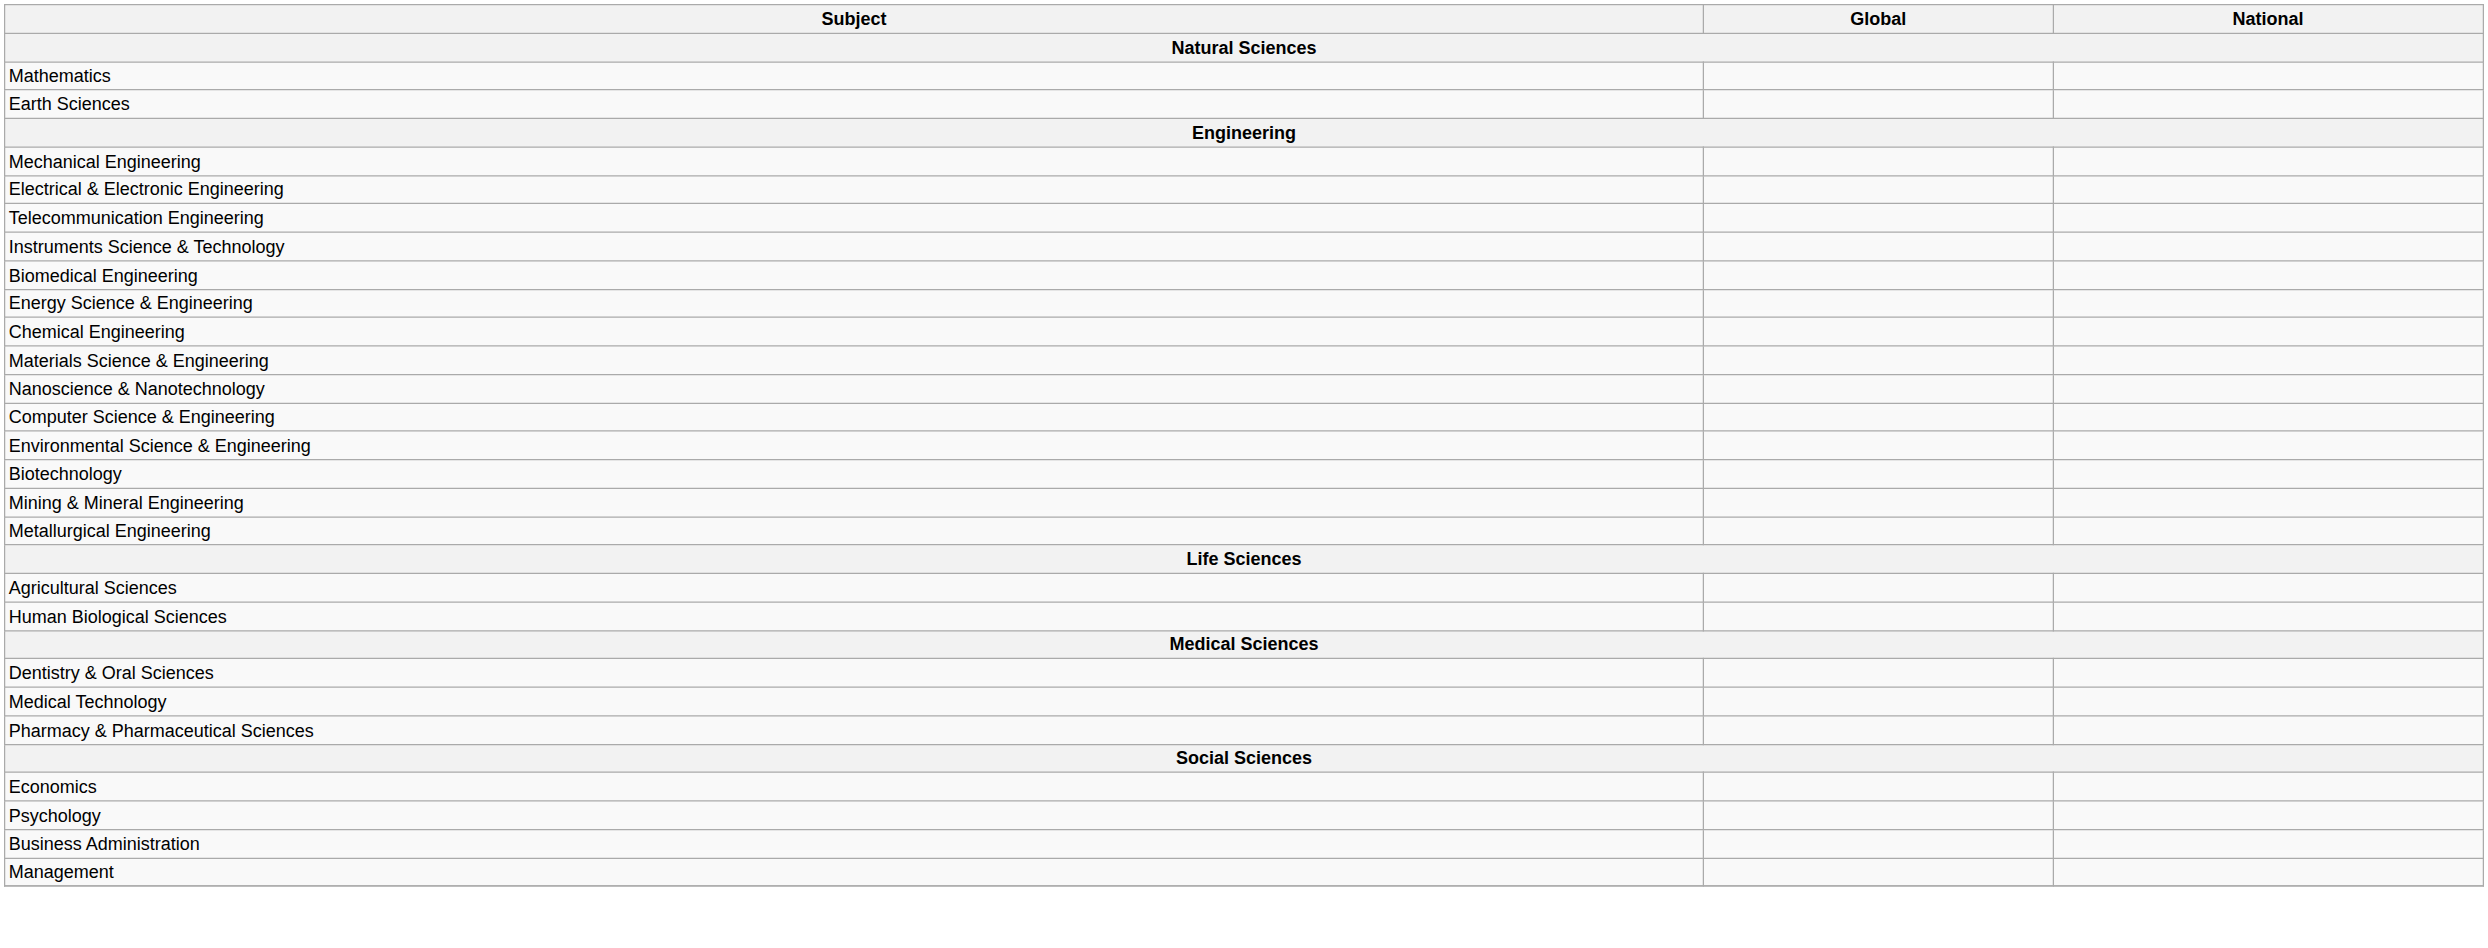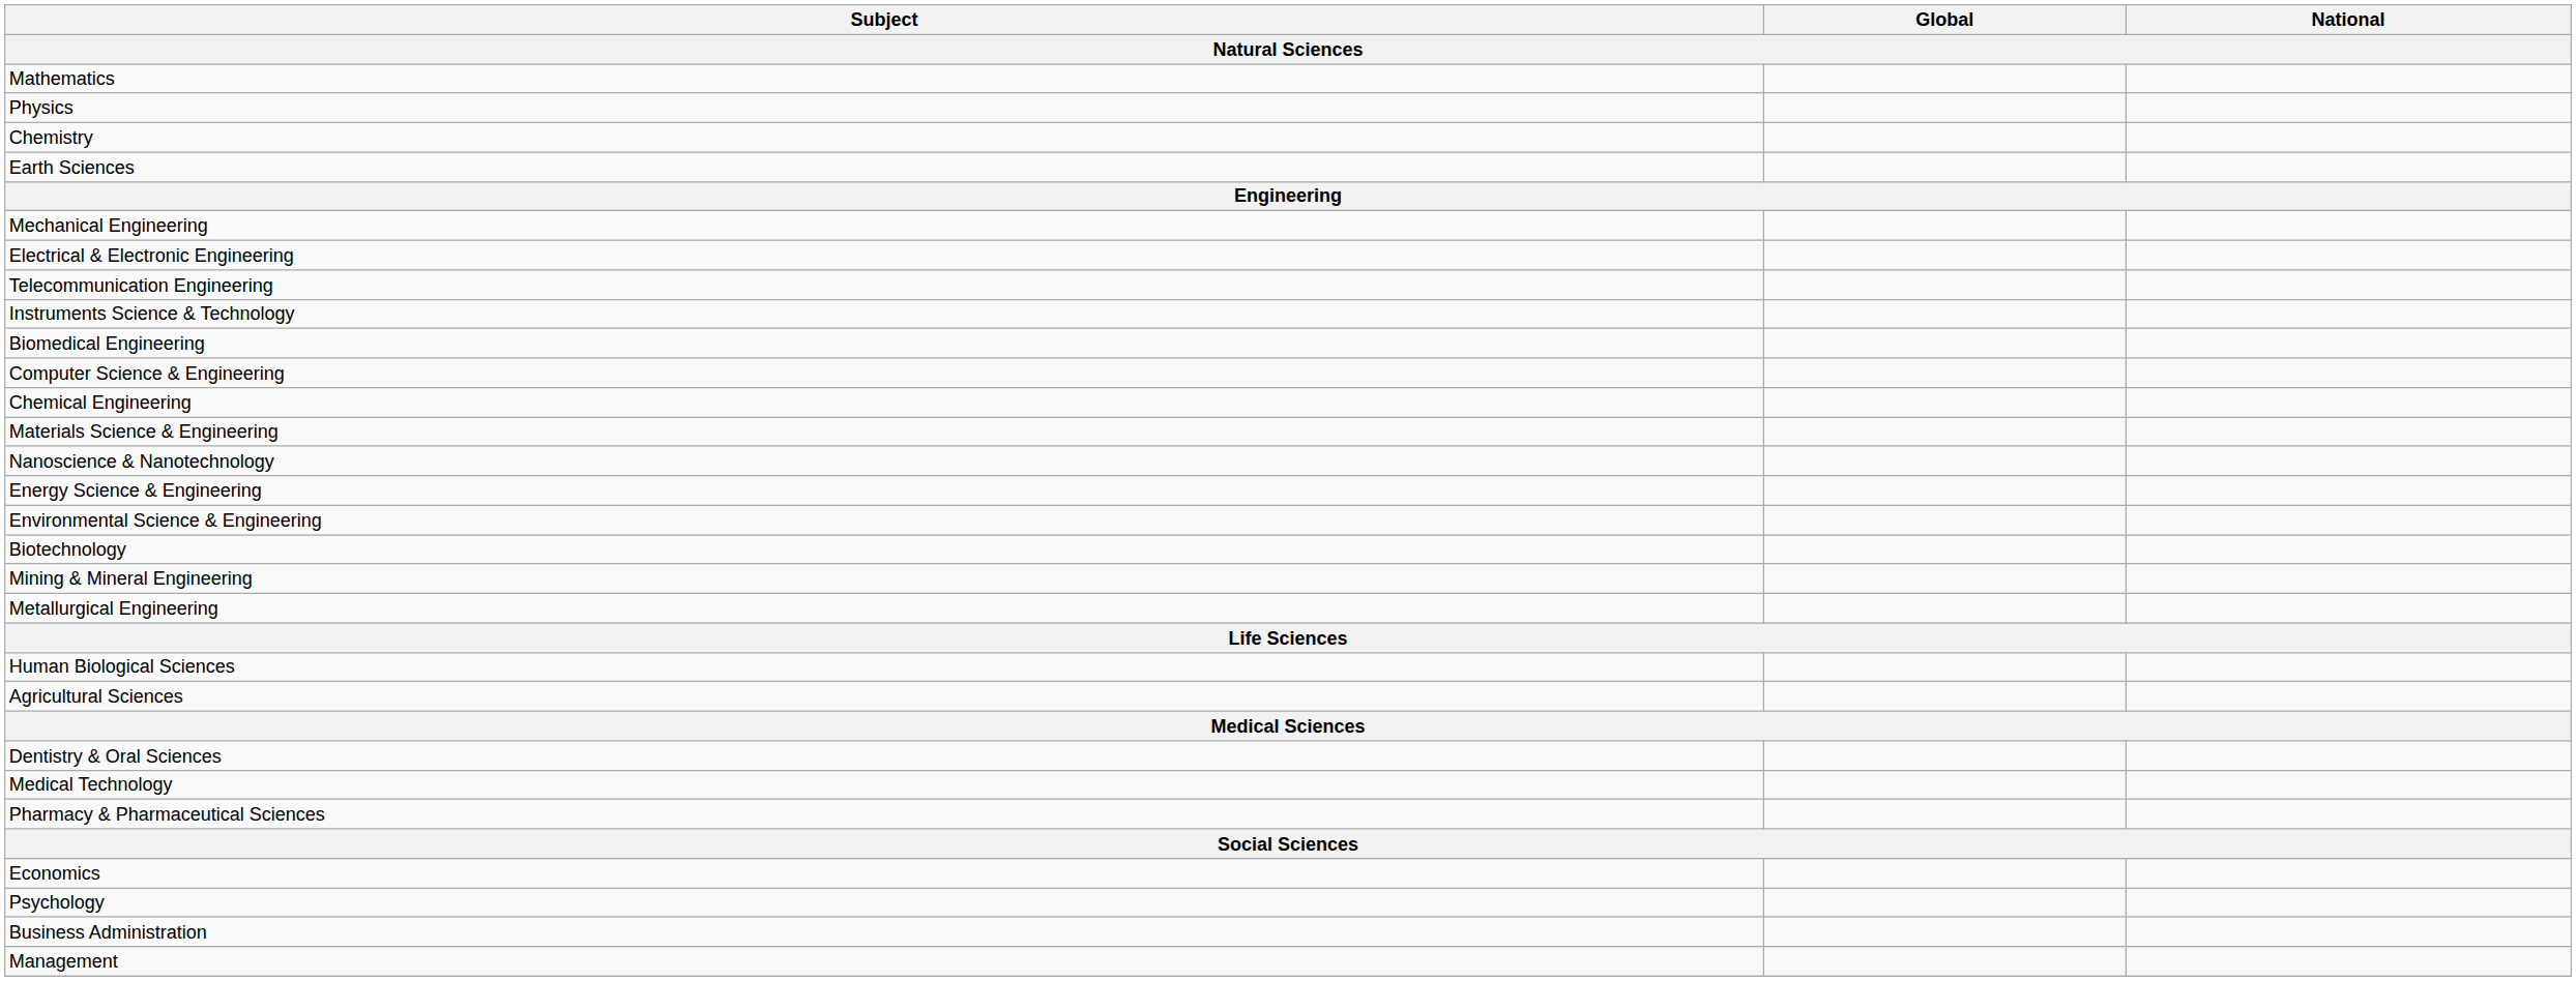+ row: Physics
+ row: Chemistry
rows swapped: Computer Science & Engineering <-> Energy Science & Engineering
rows swapped: Human Biological Sciences <-> Agricultural Sciences
